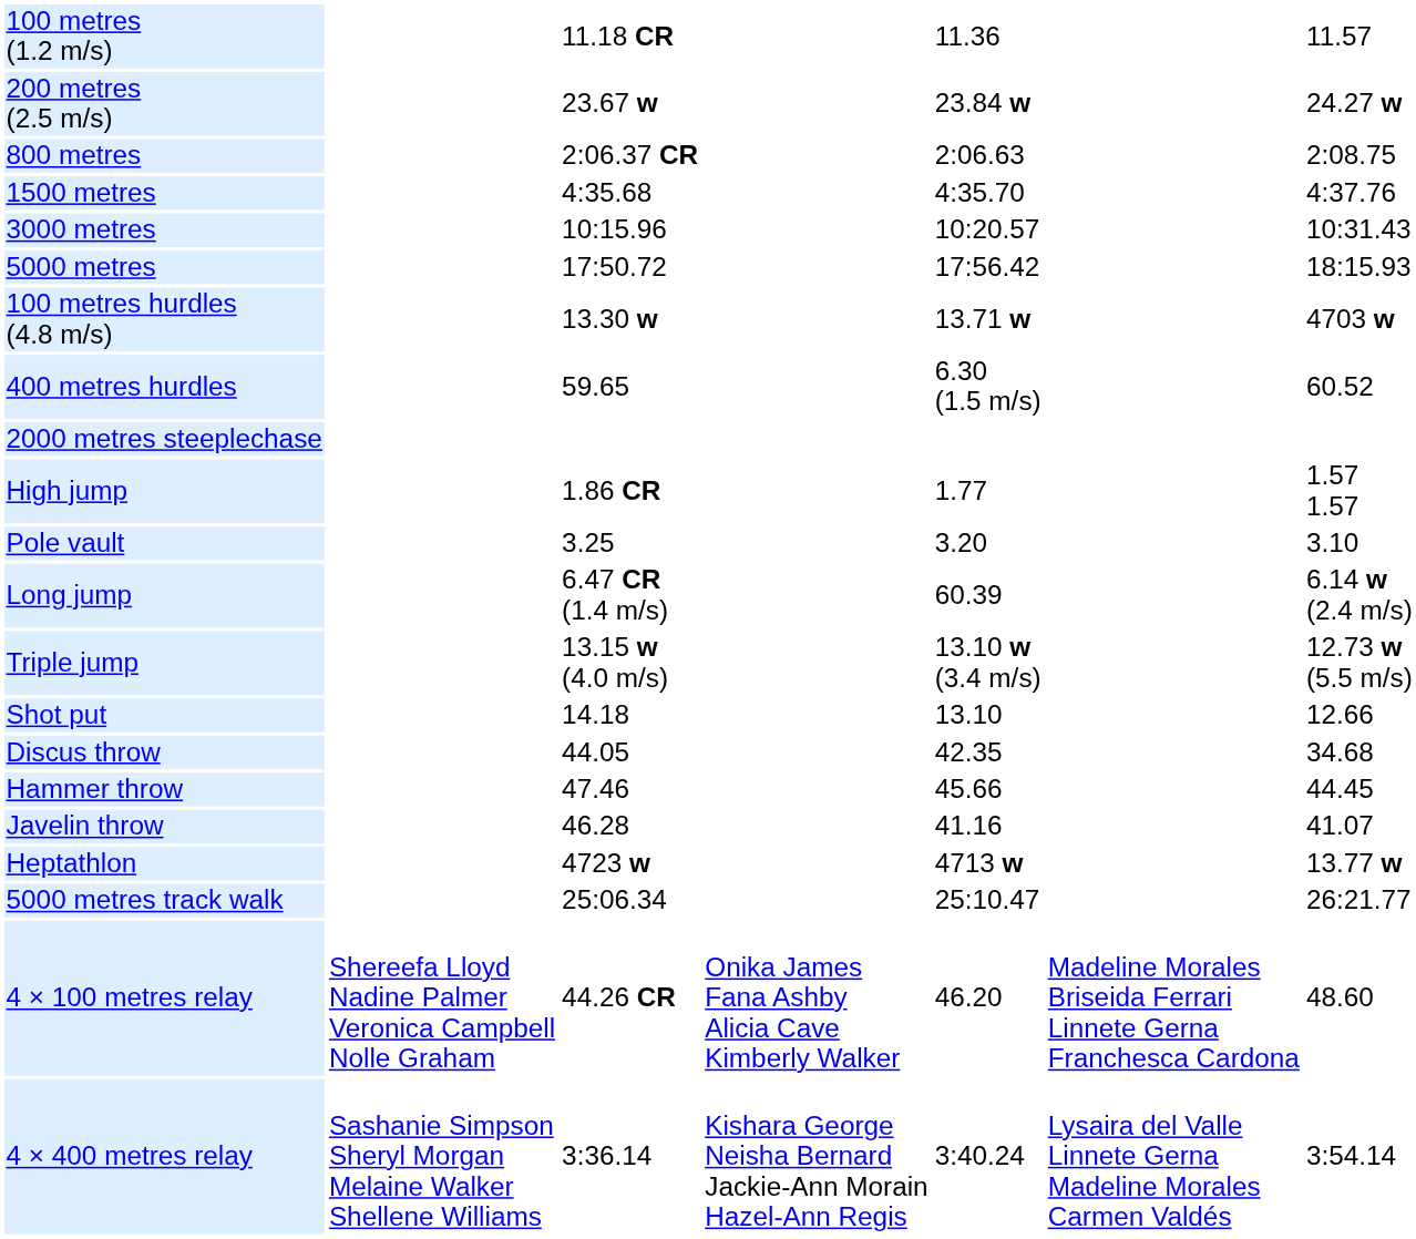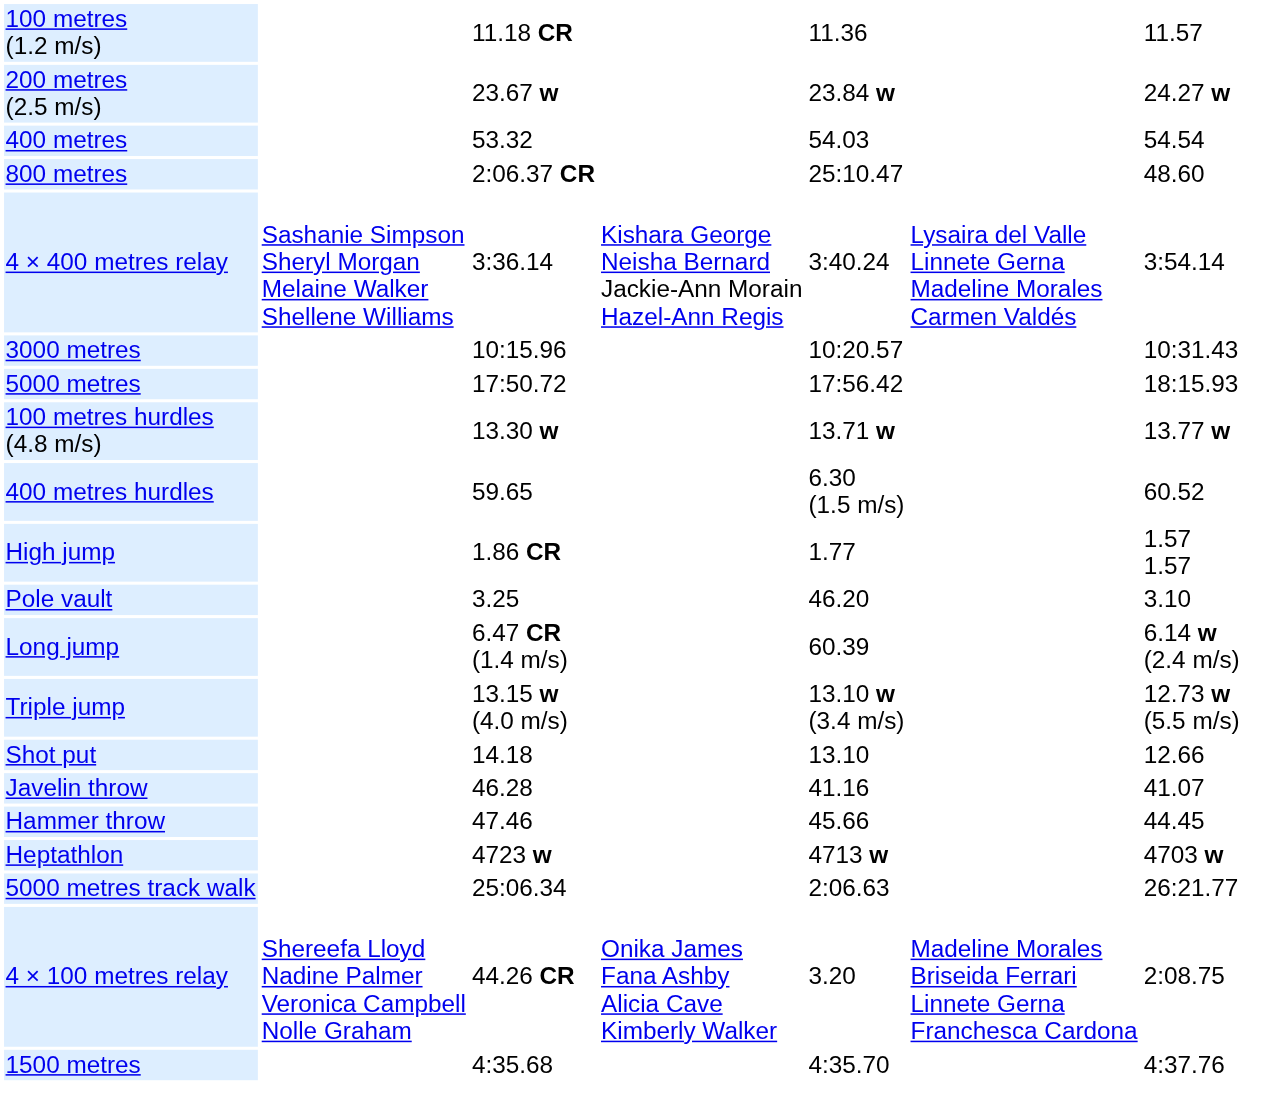+ row: 400 metres | 53.32 | 54.03 | 54.54
800 metres | column 5: 2:06.63 -> 25:10.47
800 metres | column 7: 2:08.75 -> 48.60
rows swapped: 1500 metres <-> 4 × 400 metres relay
100 metres hurdles (4.8 m/s) | column 7: 4703 w -> 13.77 w
- row: 2000 metres steeplechase
Pole vault | column 5: 3.20 -> 46.20
- row: Discus throw | 44.05 | 42.35 | 34.68
rows swapped: Hammer throw <-> Javelin throw
Heptathlon | column 7: 13.77 w -> 4703 w
5000 metres track walk | column 5: 25:10.47 -> 2:06.63
4 × 100 metres relay | column 5: 46.20 -> 3.20
4 × 100 metres relay | column 7: 48.60 -> 2:08.75
